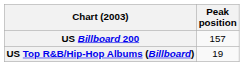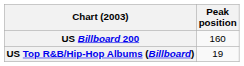US Billboard 200 | Peak position: 157 -> 160
